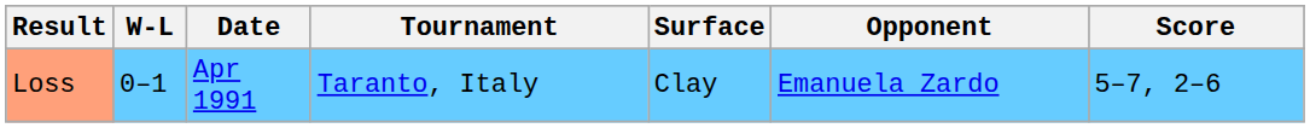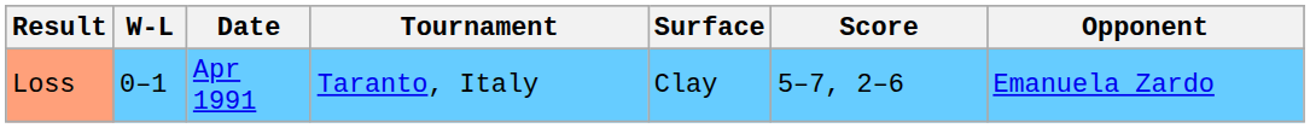columns swapped: Opponent <-> Score
